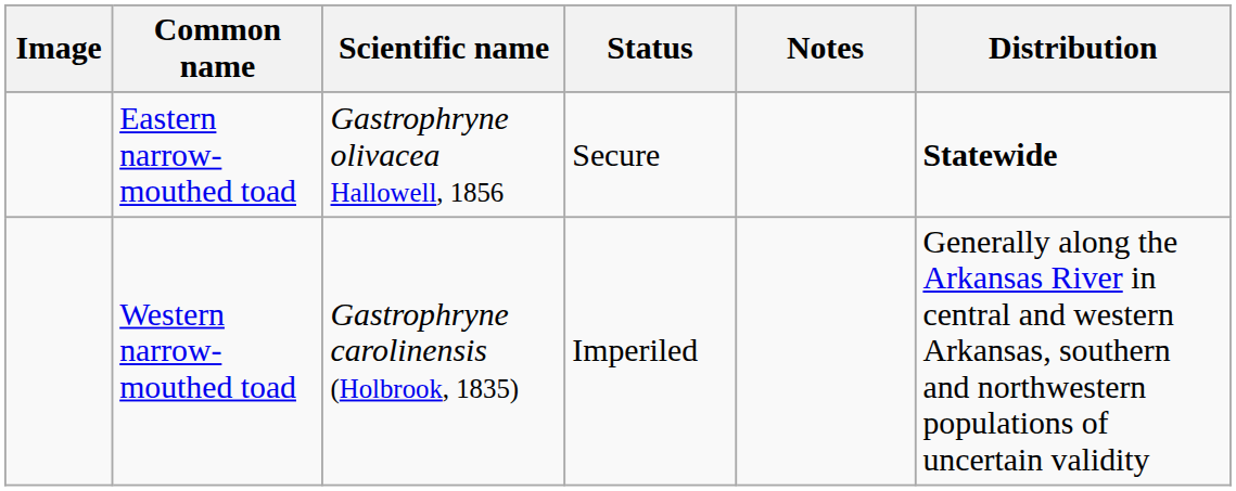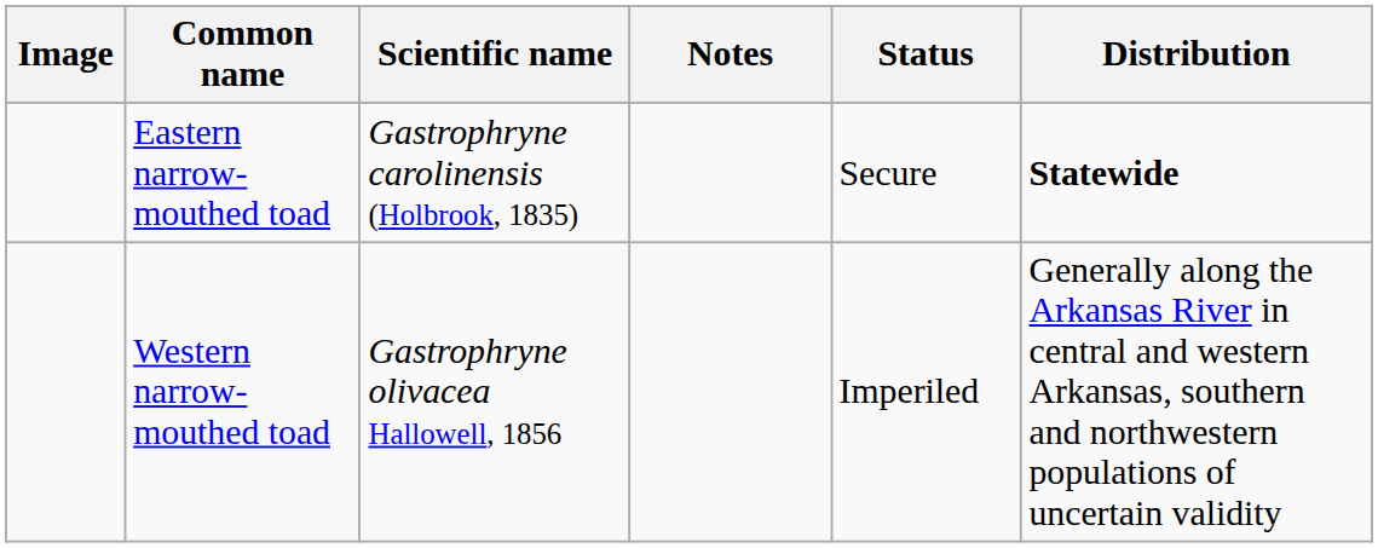columns swapped: Status <-> Notes
Eastern narrow-mouthed toad | Scientific name: Gastrophryne olivacea Hallowell, 1856 -> Gastrophryne carolinensis (Holbrook, 1835)
Western narrow-mouthed toad | Scientific name: Gastrophryne carolinensis (Holbrook, 1835) -> Gastrophryne olivacea Hallowell, 1856
